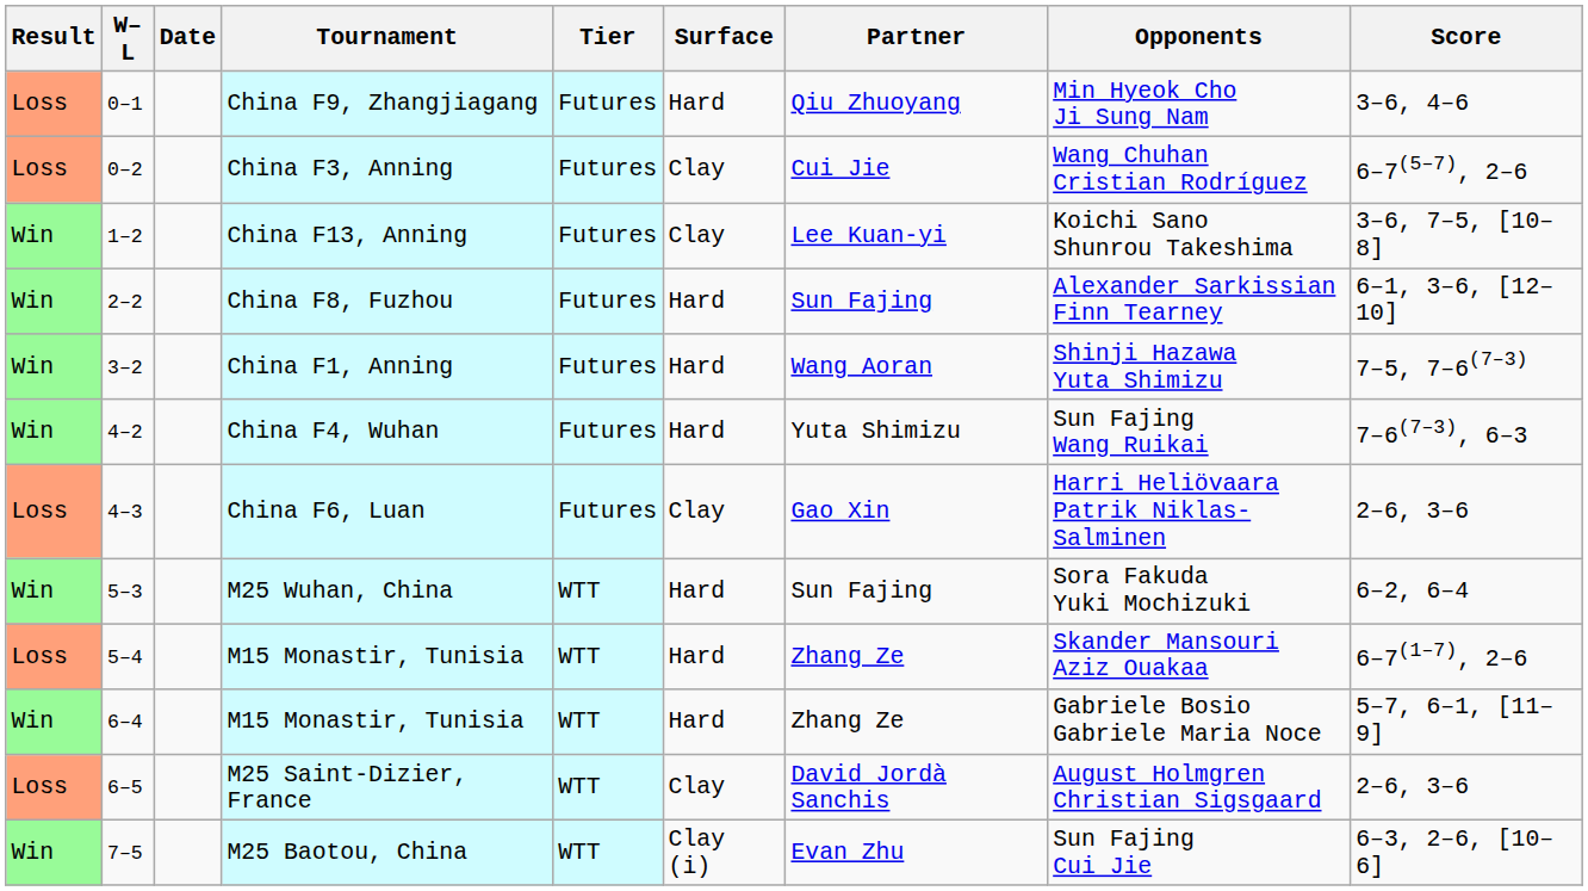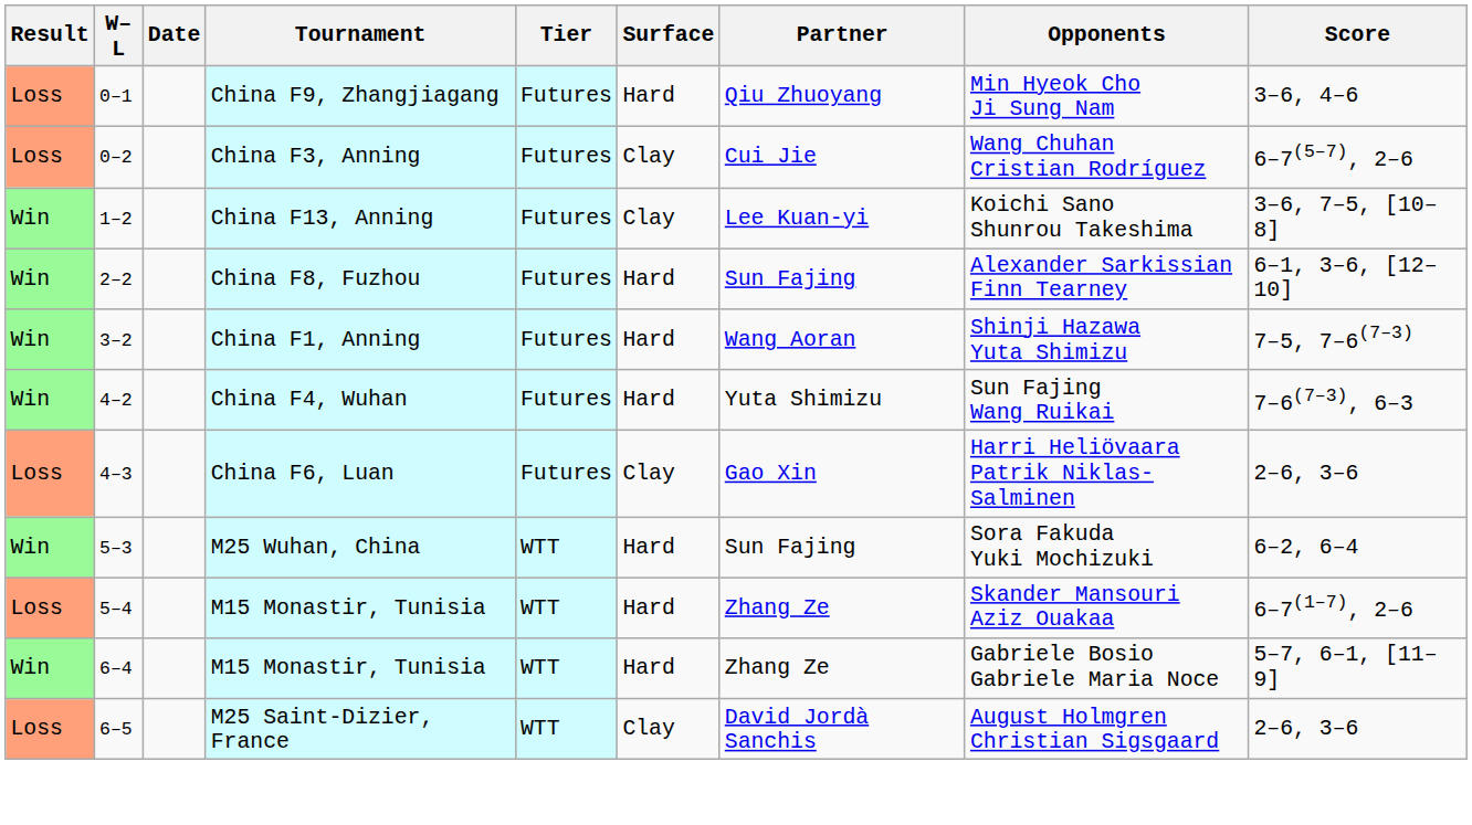- row: Win | 7–5 | M25 Baotou, China | WTT | Clay (i) | Evan Zhu | Sun Fajing Cui Jie | 6–3, 2–6, [10–6]
